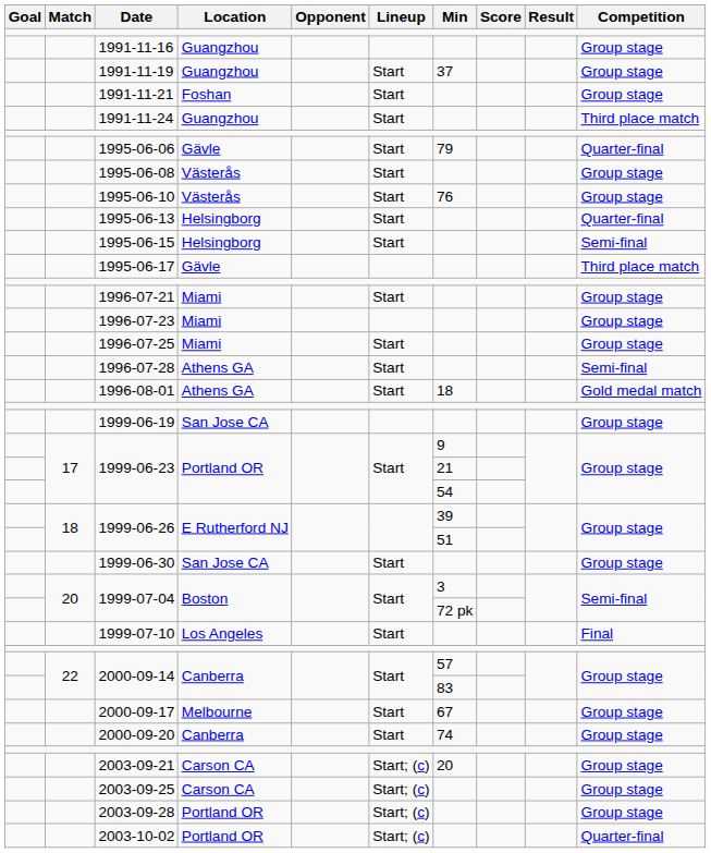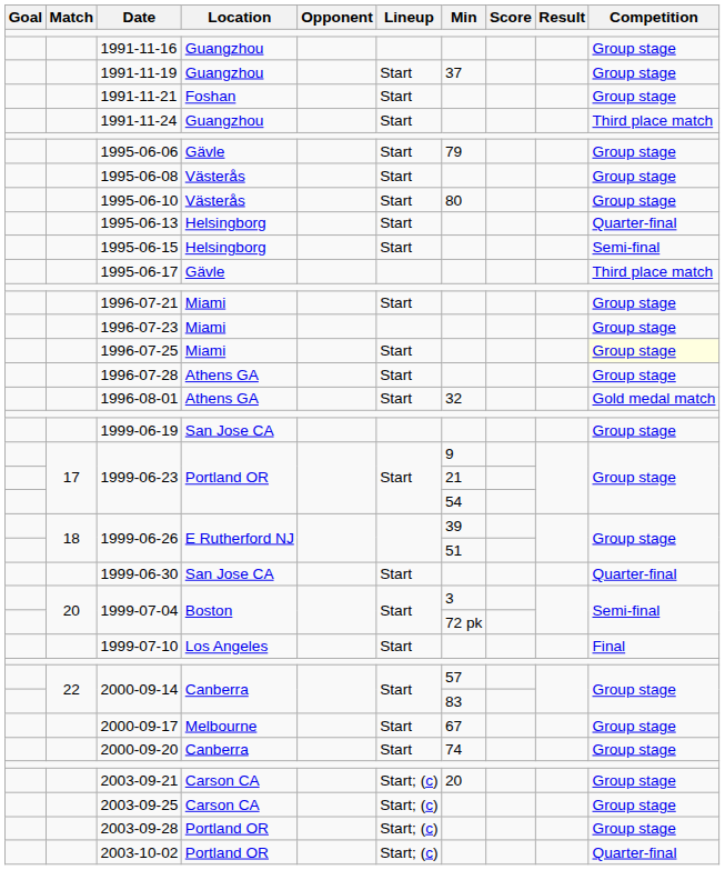1995-06-06 | Competition: Quarter-final -> Group stage
1995-06-10 | Min: 76 -> 80
1996-07-25 | Competition: no background -> lightyellow background
1996-07-28 | Competition: Semi-final -> Group stage
1996-08-01 | Min: 18 -> 32
1999-06-30 | Competition: Group stage -> Quarter-final
